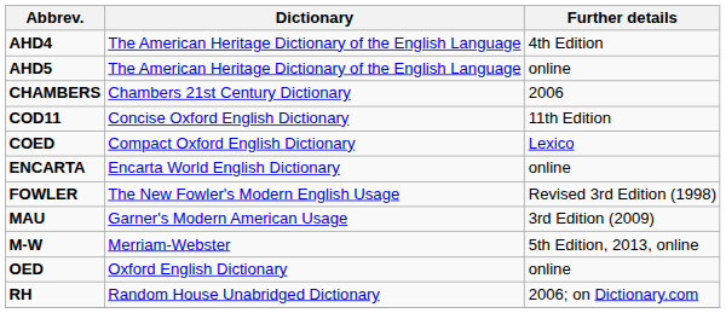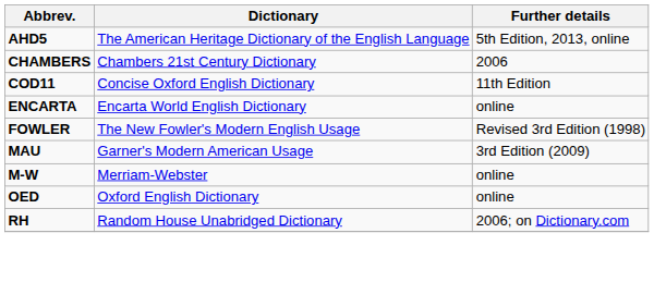- row: AHD4 | The American Heritage Dictionary of the English Language | 4th Edition
AHD5 | Further details: online -> 5th Edition, 2013, online
- row: COED | Compact Oxford English Dictionary | Lexico
M-W | Further details: 5th Edition, 2013, online -> online
